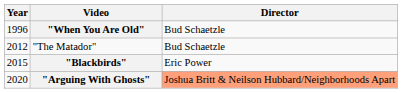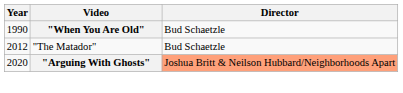"When You Are Old" | Year: 1996 -> 1990
- row: 2015 | "Blackbirds" | Eric Power
